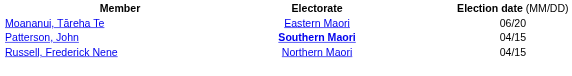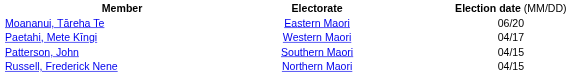+ row: Paetahi, Mete Kīngi | Western Maori | 04/17
Patterson, John | column 2: bold -> normal
